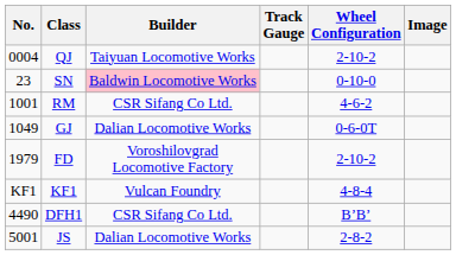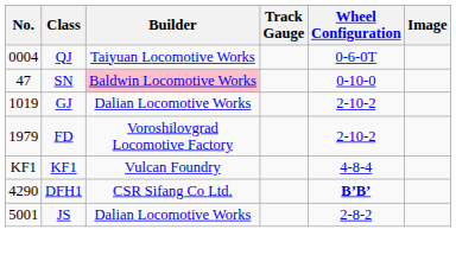QJ | Wheel Configuration: 2-10-2 -> 0-6-0T
SN | No.: 23 -> 47
- row: 1001 | RM | CSR Sifang Co Ltd. | 4-6-2
GJ | No.: 1049 -> 1019
GJ | Wheel Configuration: 0-6-0T -> 2-10-2
DFH1 | No.: 4490 -> 4290
DFH1 | Wheel Configuration: normal -> bold
